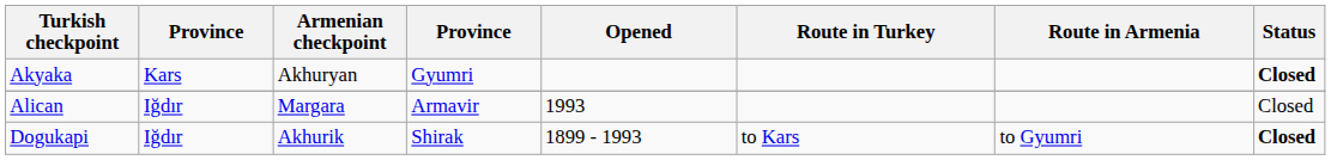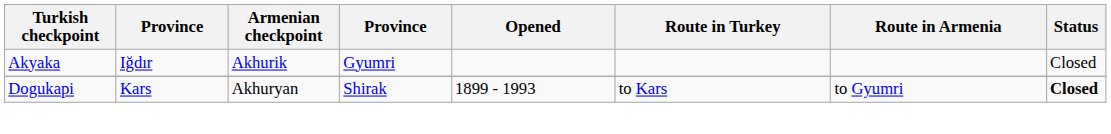Akyaka | column 2: Kars -> Iğdır
Akyaka | Armenian checkpoint: Akhuryan -> Akhurik
Akyaka | Status: bold -> normal
- row: Alican | Iğdır | Margara | Armavir | 1993 | Closed
Dogukapi | column 2: Iğdır -> Kars
Dogukapi | Armenian checkpoint: Akhurik -> Akhuryan
